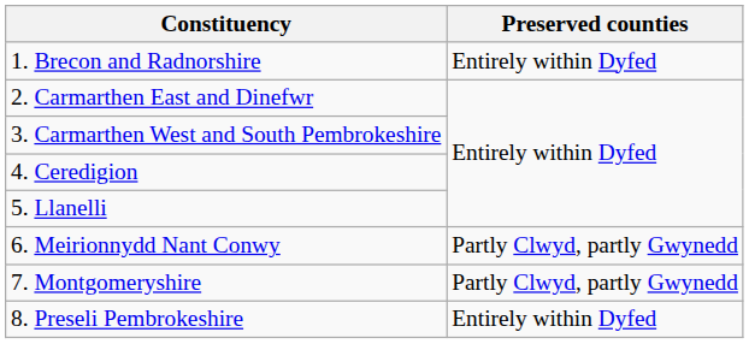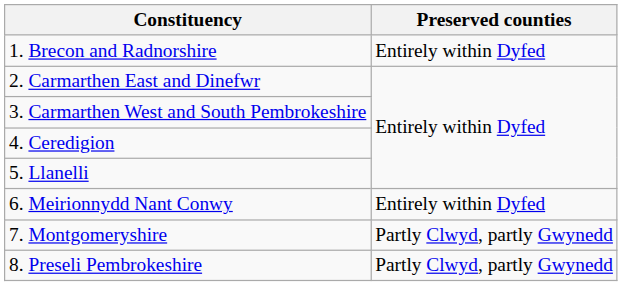6. Meirionnydd Nant Conwy | Preserved counties: Partly Clwyd, partly Gwynedd -> Entirely within Dyfed
8. Preseli Pembrokeshire | Preserved counties: Entirely within Dyfed -> Partly Clwyd, partly Gwynedd
